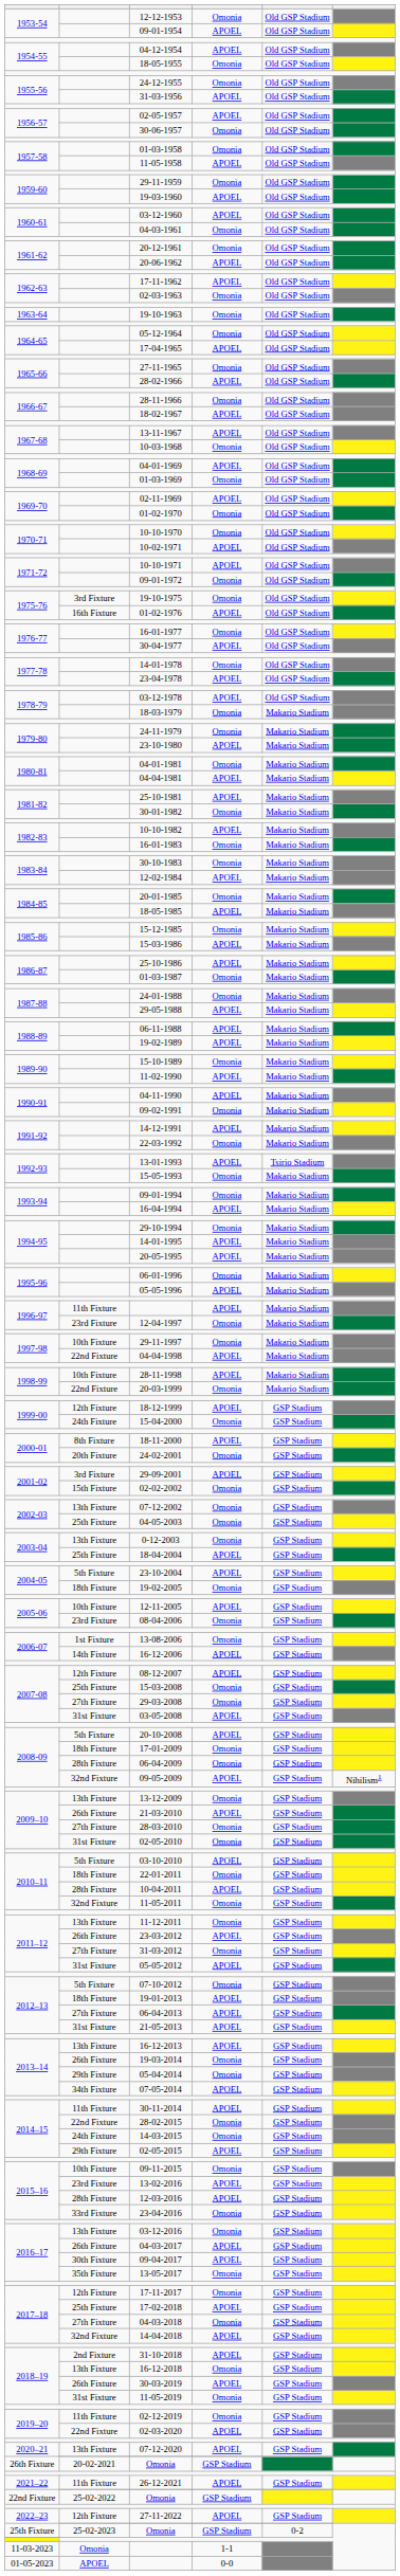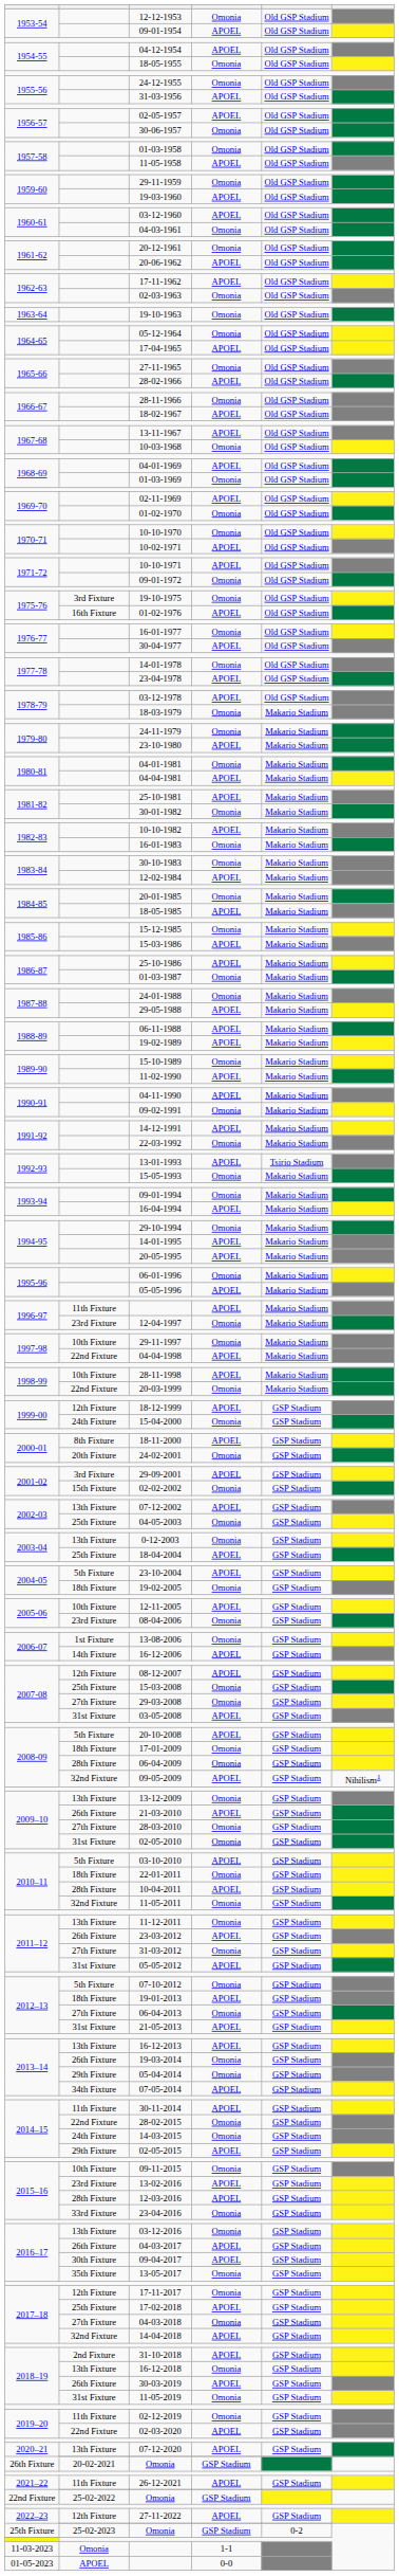07-12-2002 | column 4: Omonia -> APOEL
06-04-2013 | column 4: APOEL -> Omonia
